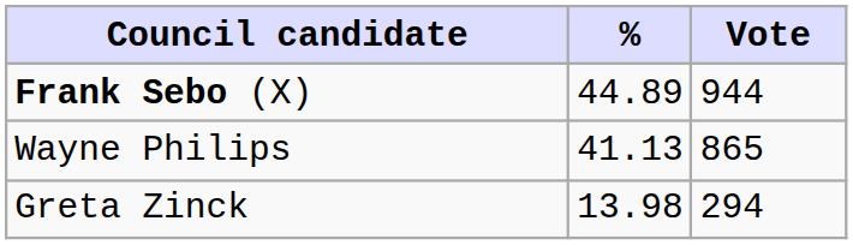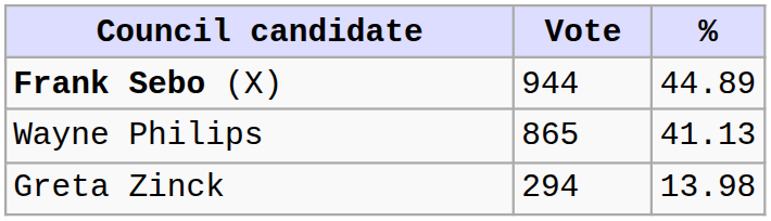columns swapped: Vote <-> %
